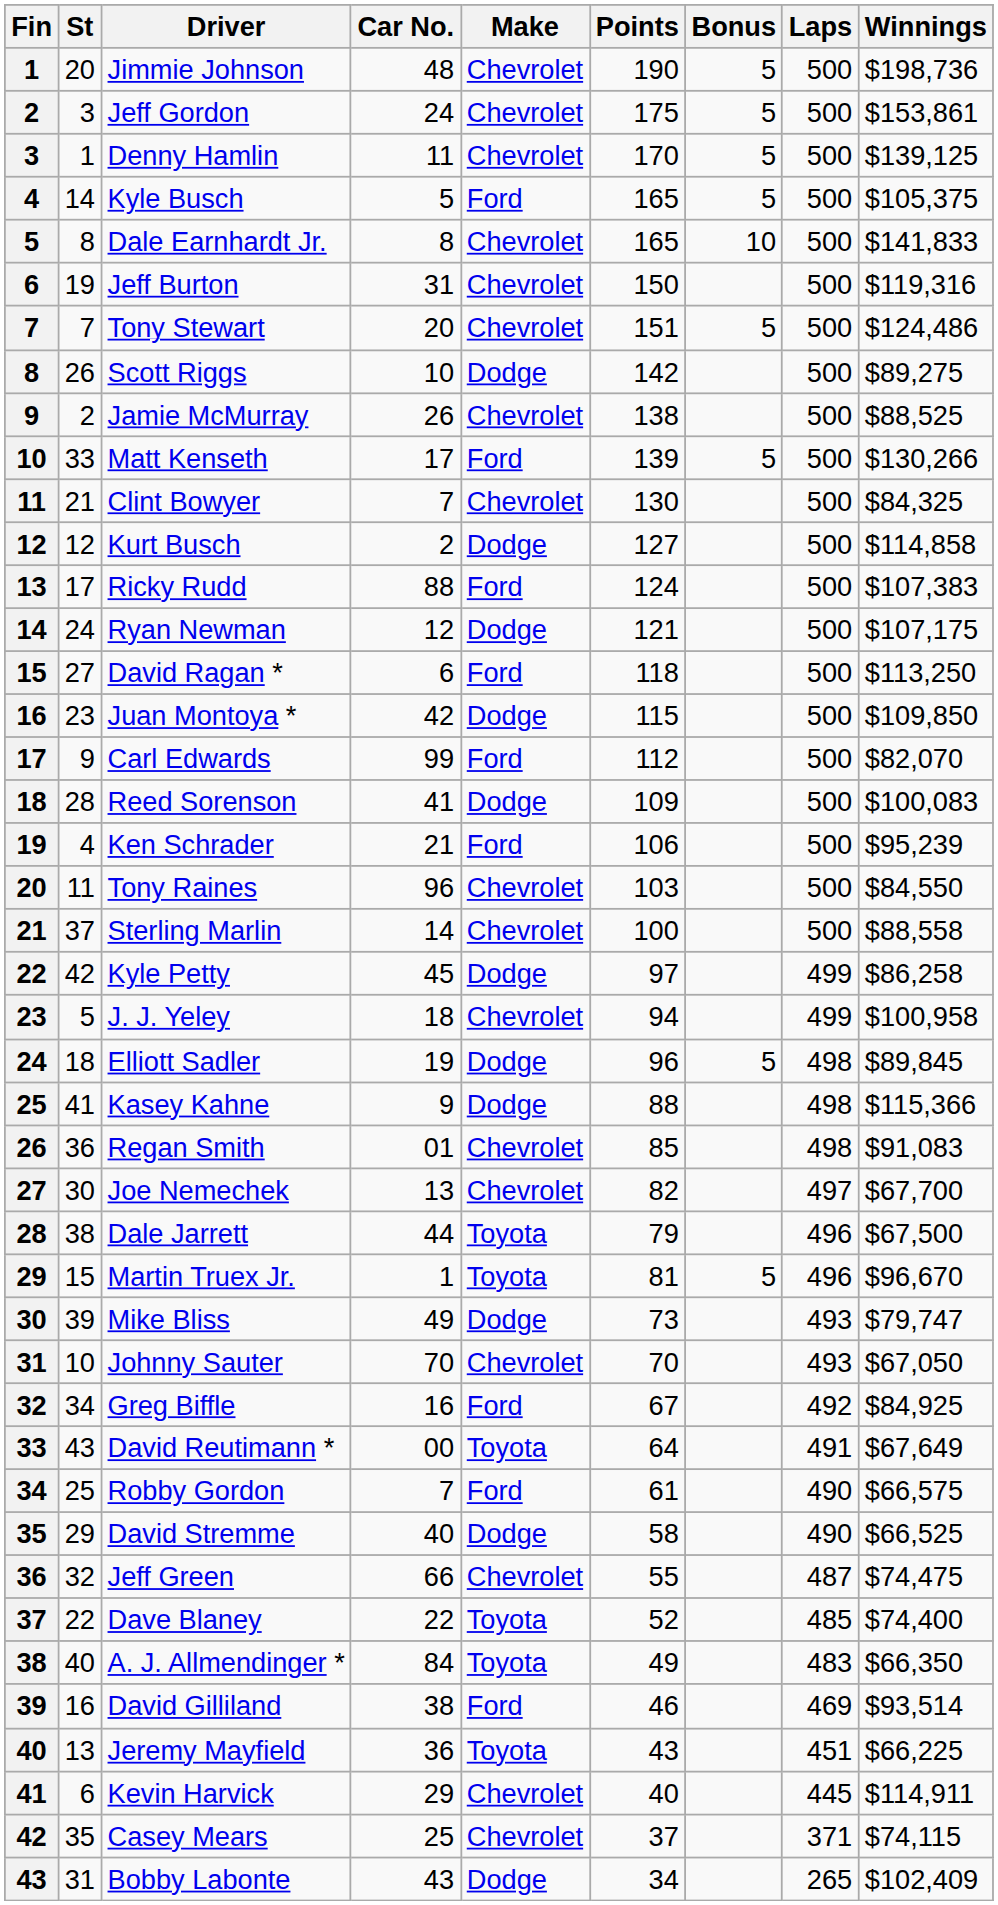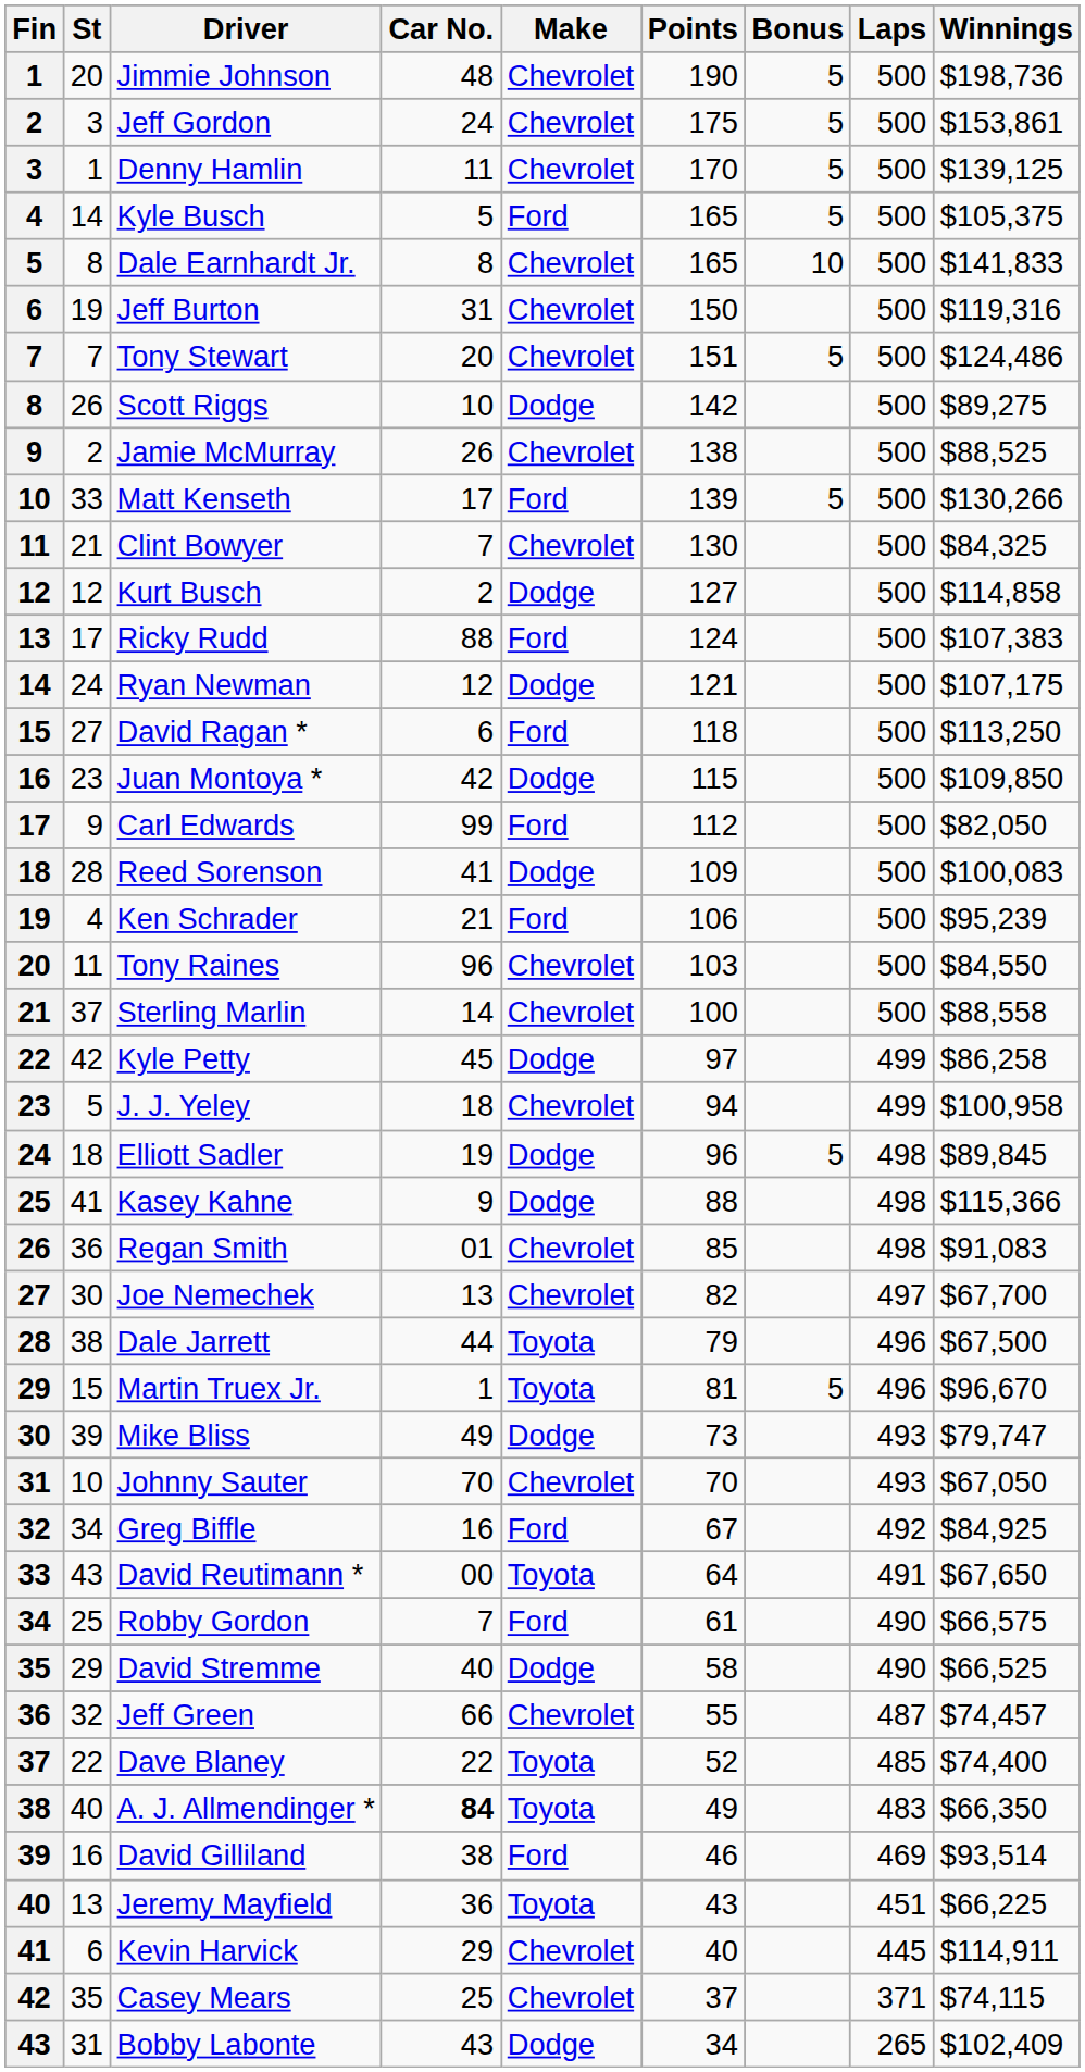Carl Edwards | Winnings: $82,070 -> $82,050
David Reutimann * | Winnings: $67,649 -> $67,650
Jeff Green | Winnings: $74,475 -> $74,457
A. J. Allmendinger * | Car No.: normal -> bold
